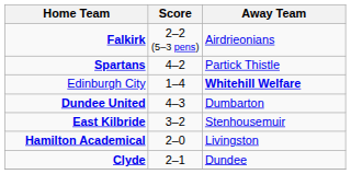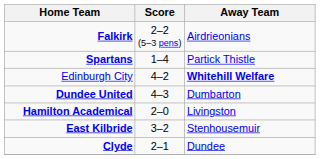Spartans | Score: 4–2 -> 1–4
Edinburgh City | Score: 1–4 -> 4–2
rows swapped: Hamilton Academical <-> East Kilbride
